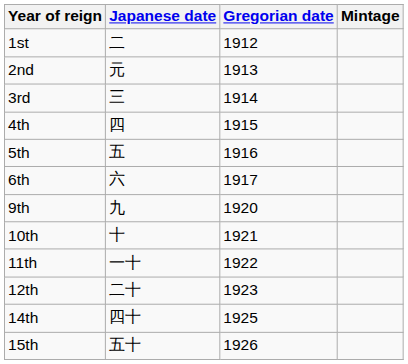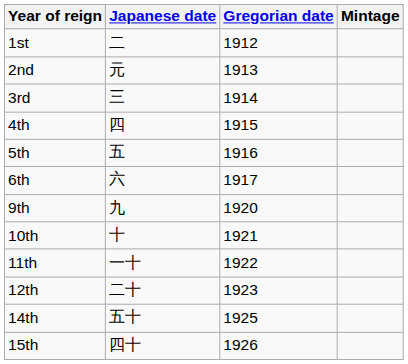14th | Japanese date: 四十 -> 五十
15th | Japanese date: 五十 -> 四十
